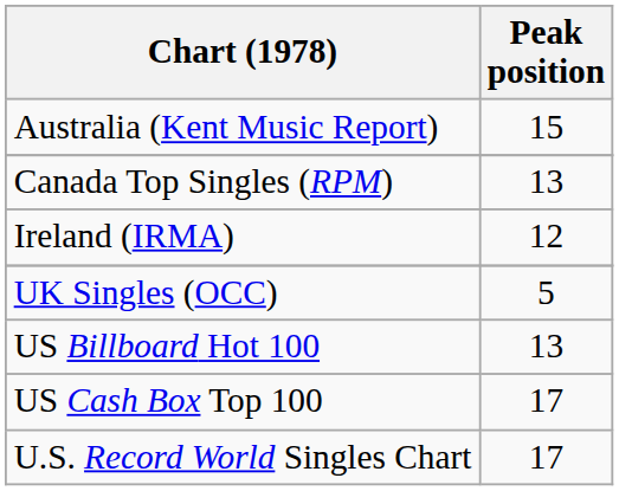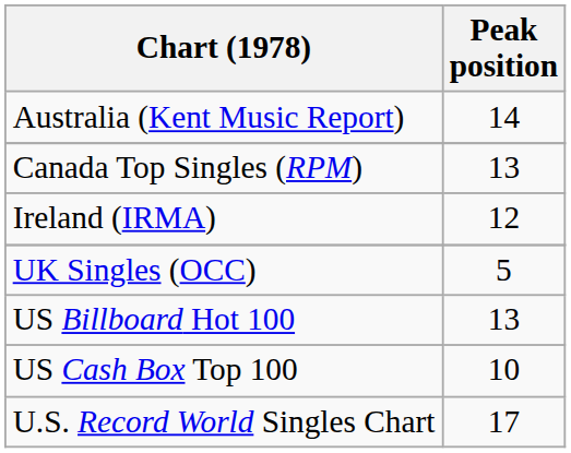Australia (Kent Music Report) | Peak position: 15 -> 14
US Cash Box Top 100 | Peak position: 17 -> 10
